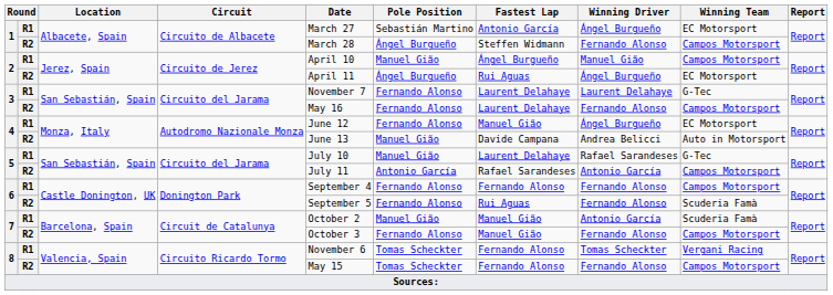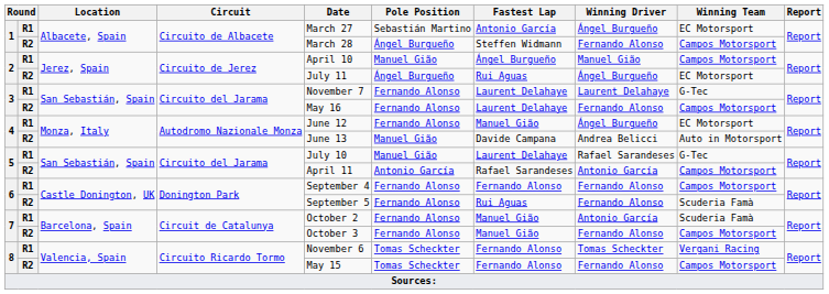2 / R2 | Date: April 11 -> July 11
5 / R2 | Date: July 11 -> April 11
7 / R1 | Pole Position: Manuel Gião -> Fernando Alonso
